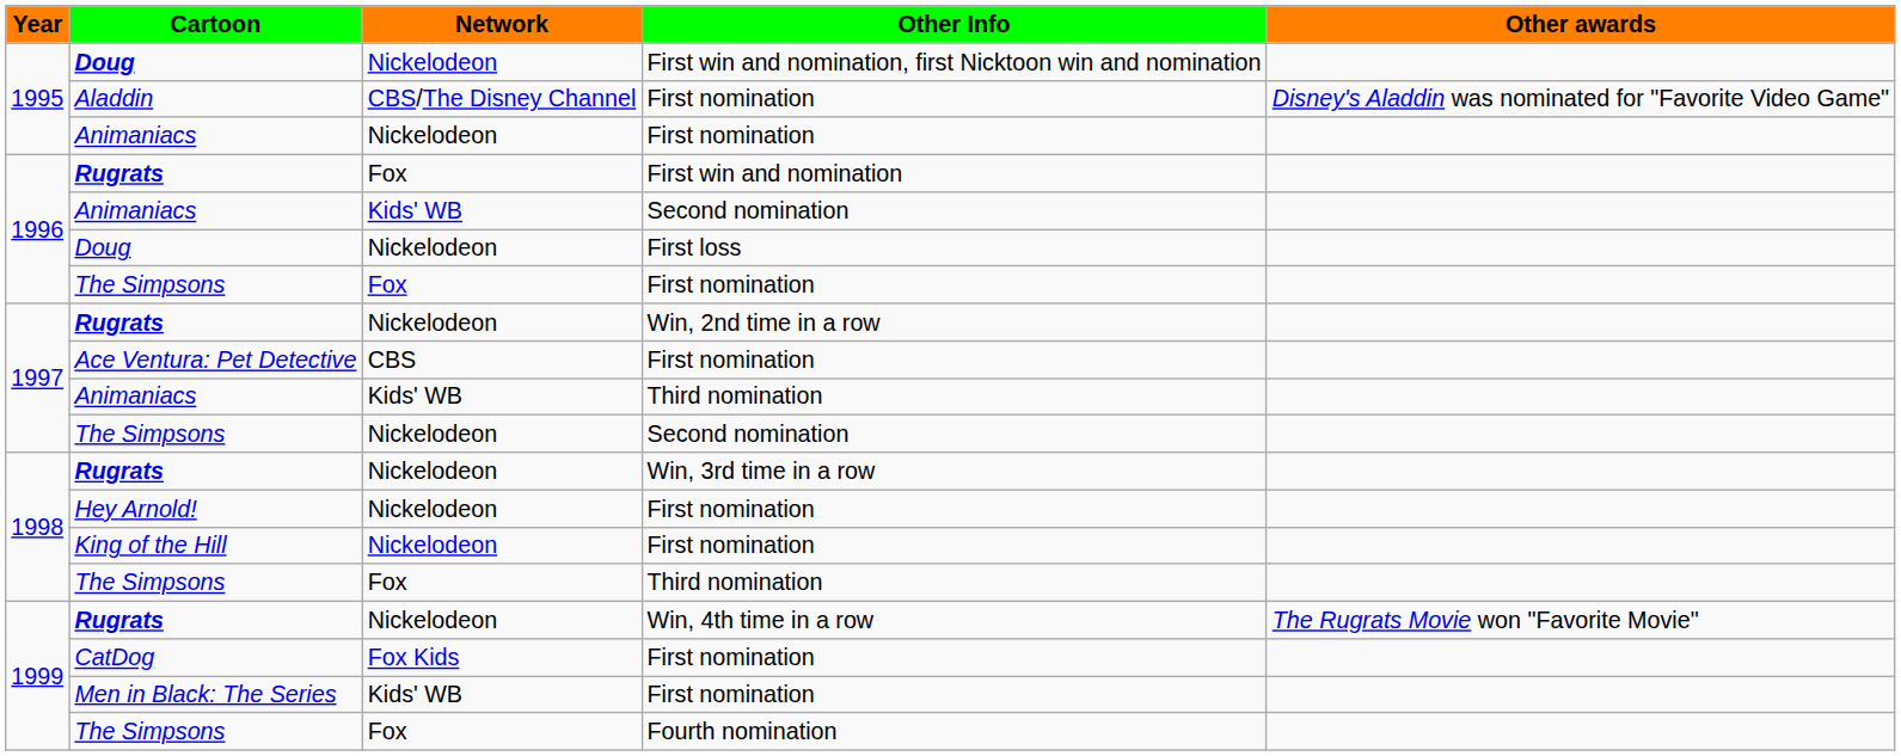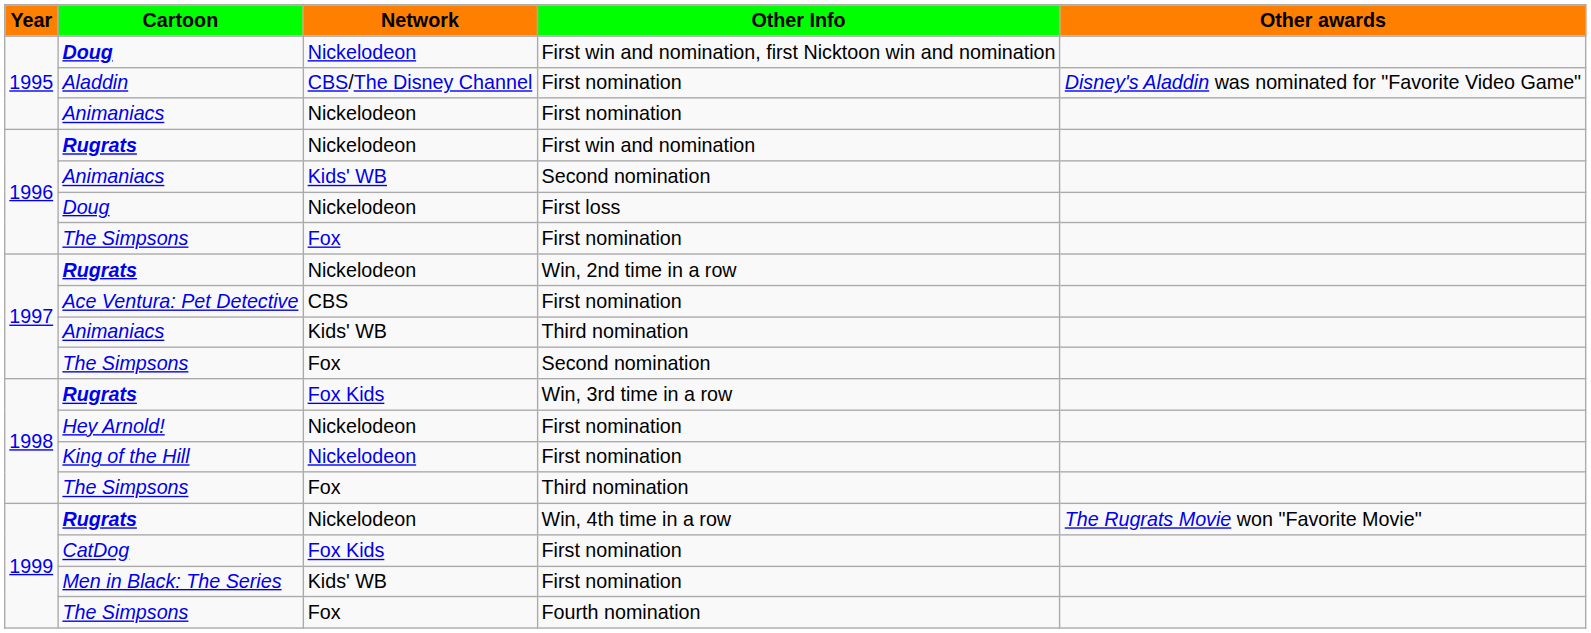Rugrats / First win and nomination | Network: Fox -> Nickelodeon
The Simpsons / Second nomination | Network: Nickelodeon -> Fox
Rugrats / Win, 3rd time in a row | Network: Nickelodeon -> Fox Kids
